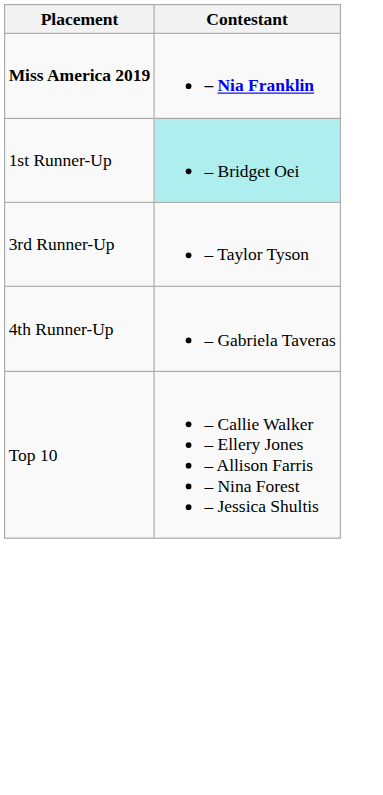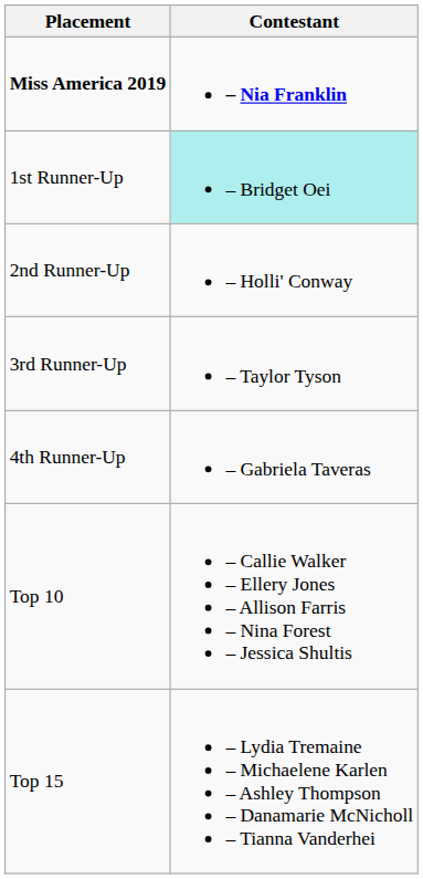+ row: 2nd Runner-Up | – Holli' Conway
+ row: Top 15 | – Lydia Tremaine – Michaelene Karlen – Ashley Thompson – Danamarie McNicholl – Tianna Vanderhei
